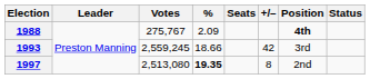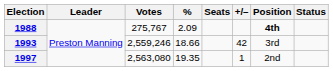1993 | Votes: 2,559,245 -> 2,559,246
1997 | Votes: 2,513,080 -> 2,563,080
1997 | %: bold -> normal
1997 | +/–: 8 -> 1
